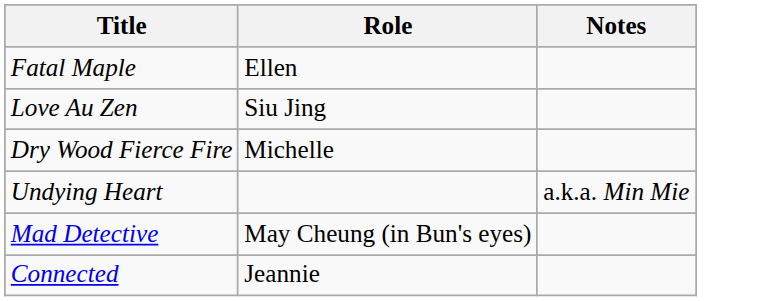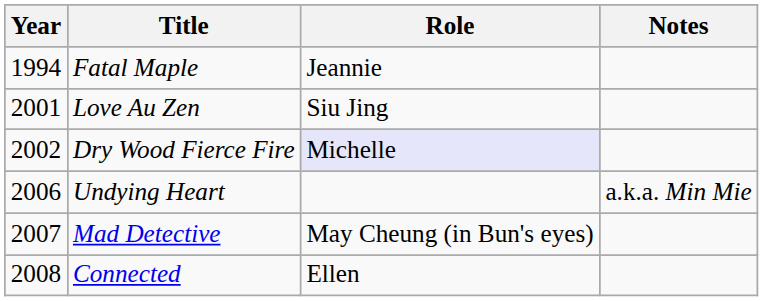+ column: Year | 1994 | 2001 | 2002 | 2006 | 2007 | 2008
Fatal Maple | Role: Ellen -> Jeannie
Dry Wood Fierce Fire | Role: no background -> lavender background
Connected | Role: Jeannie -> Ellen
